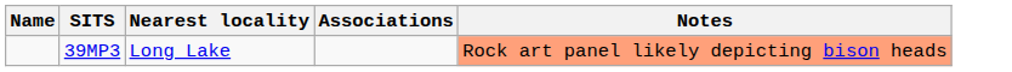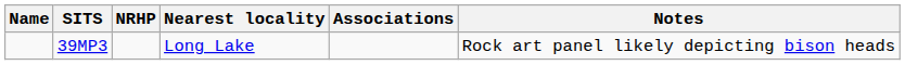+ column: NRHP
39MP3 | Notes: lightsalmon background -> no background
